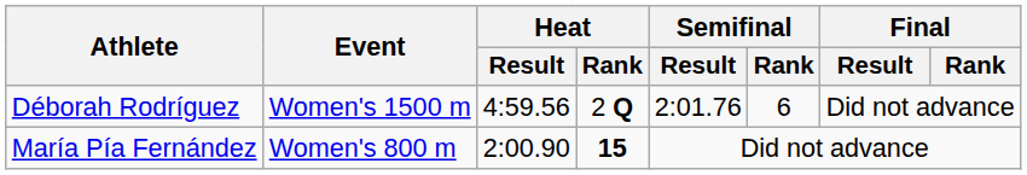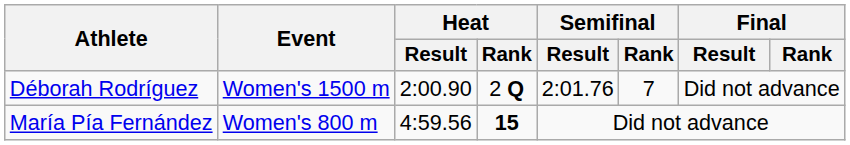Déborah Rodríguez | Heat / Result: 4:59.56 -> 2:00.90
Déborah Rodríguez | Semifinal / Rank: 6 -> 7
María Pía Fernández | Heat / Result: 2:00.90 -> 4:59.56
